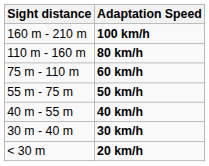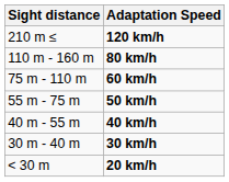+ row: 210 m ≤ | 120 km/h
- row: 160 m - 210 m | 100 km/h
